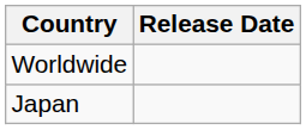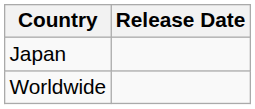rows swapped: Japan <-> Worldwide
